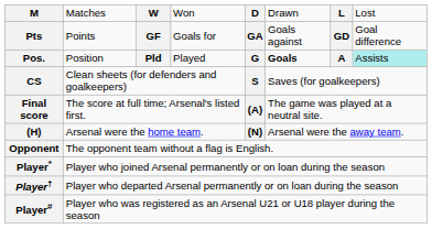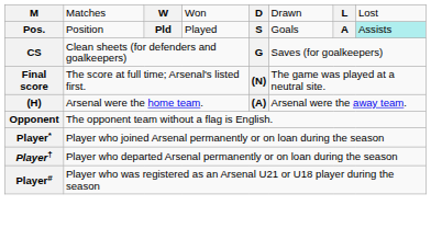- row: Pts | Points | GF | Goals for | GA | Goals against | GD | Goal difference
Pos. | column 5: G -> S
Pos. | column 6: bold -> normal
CS | column 5: S -> G
Final score | column 5: (A) -> (N)
(H) | column 5: (N) -> (A)
